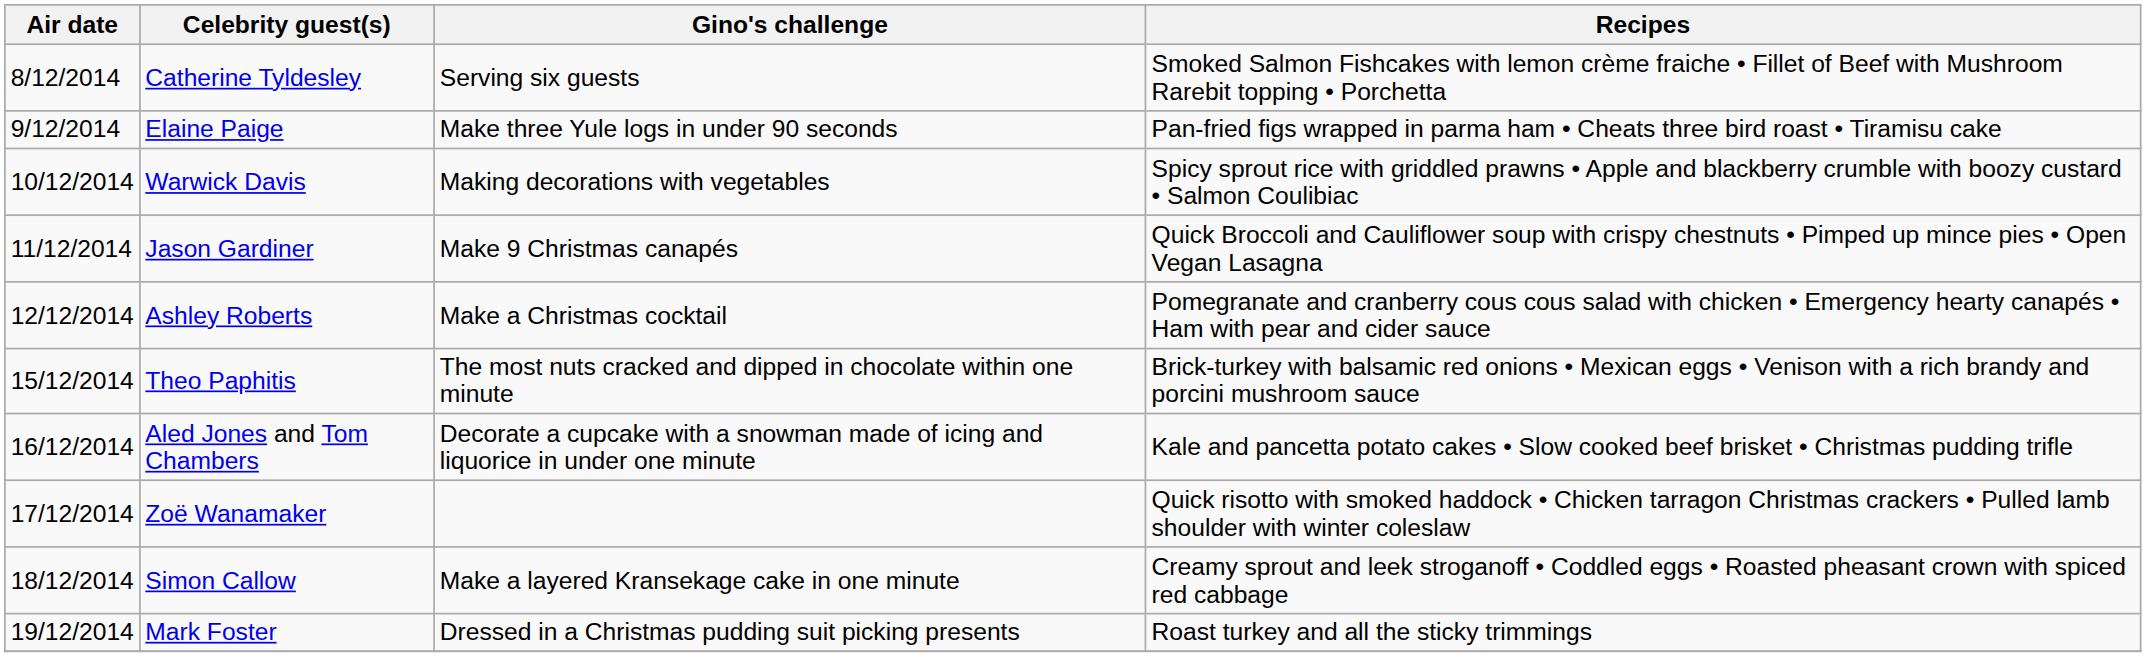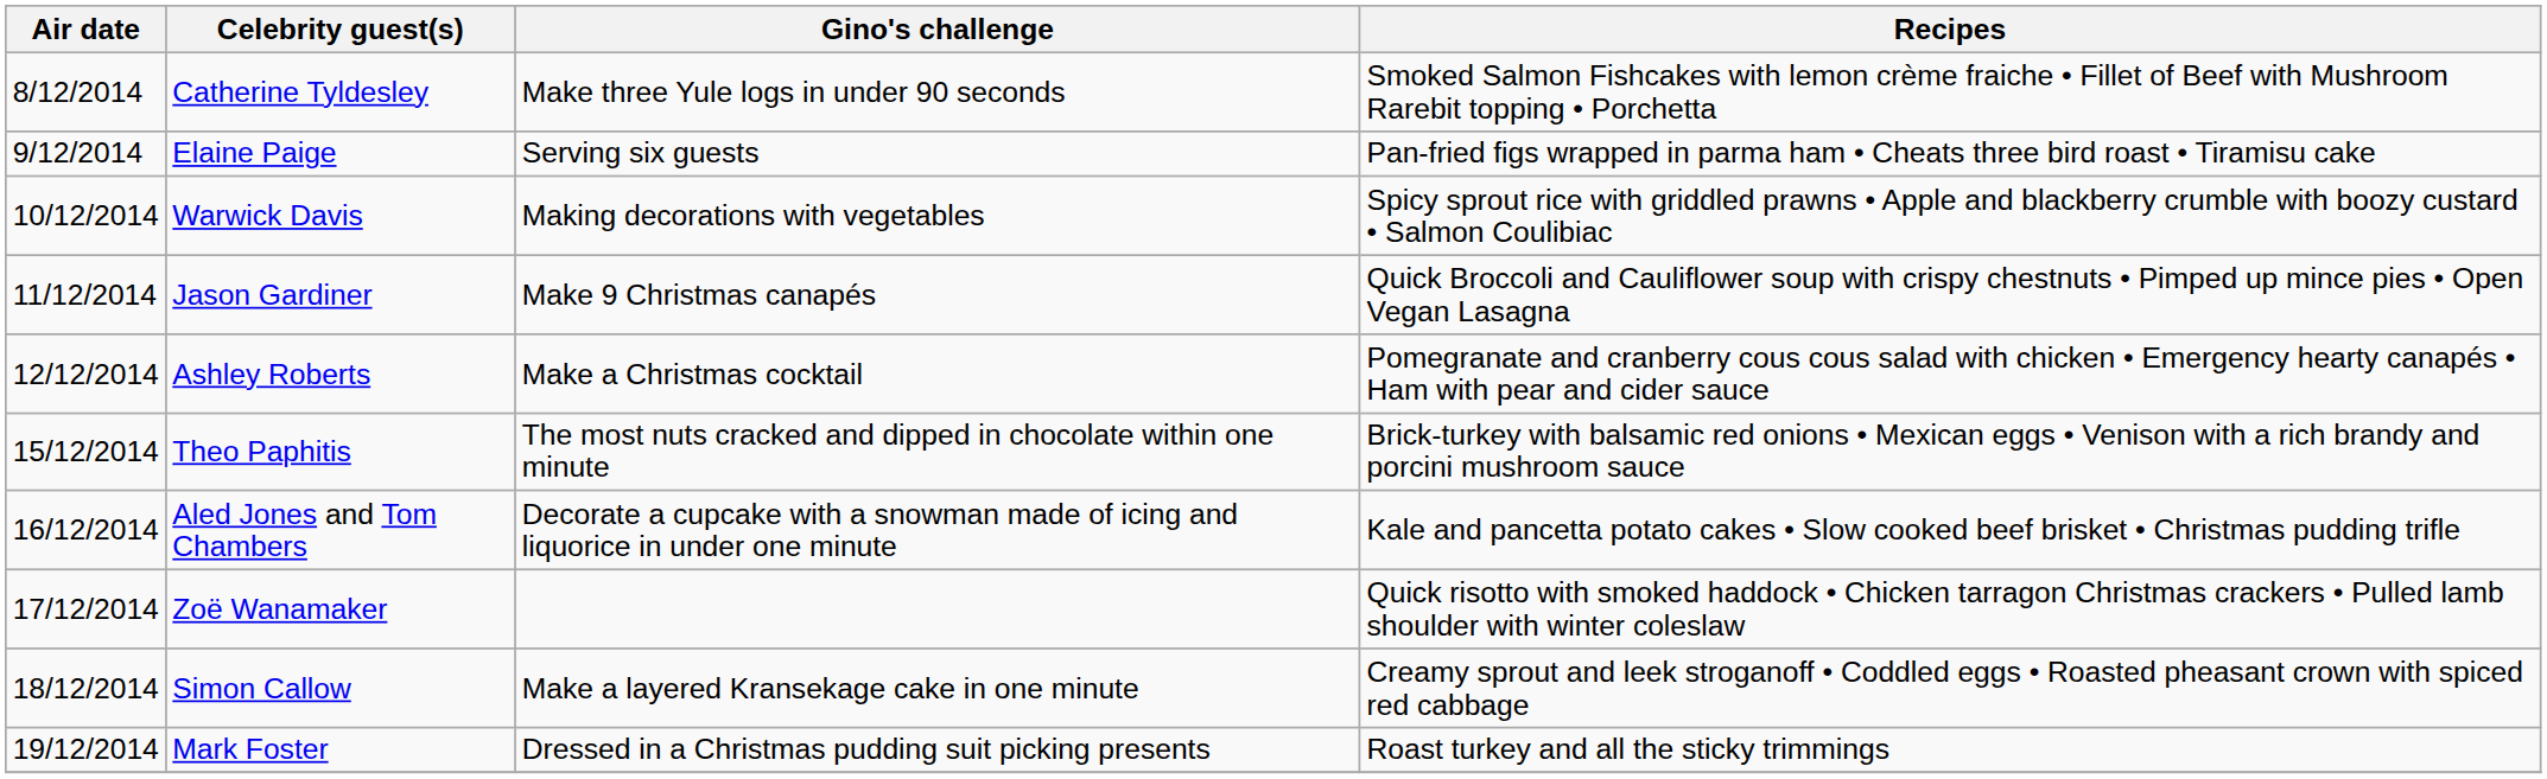Catherine Tyldesley | Gino's challenge: Serving six guests -> Make three Yule logs in under 90 seconds
Elaine Paige | Gino's challenge: Make three Yule logs in under 90 seconds -> Serving six guests
